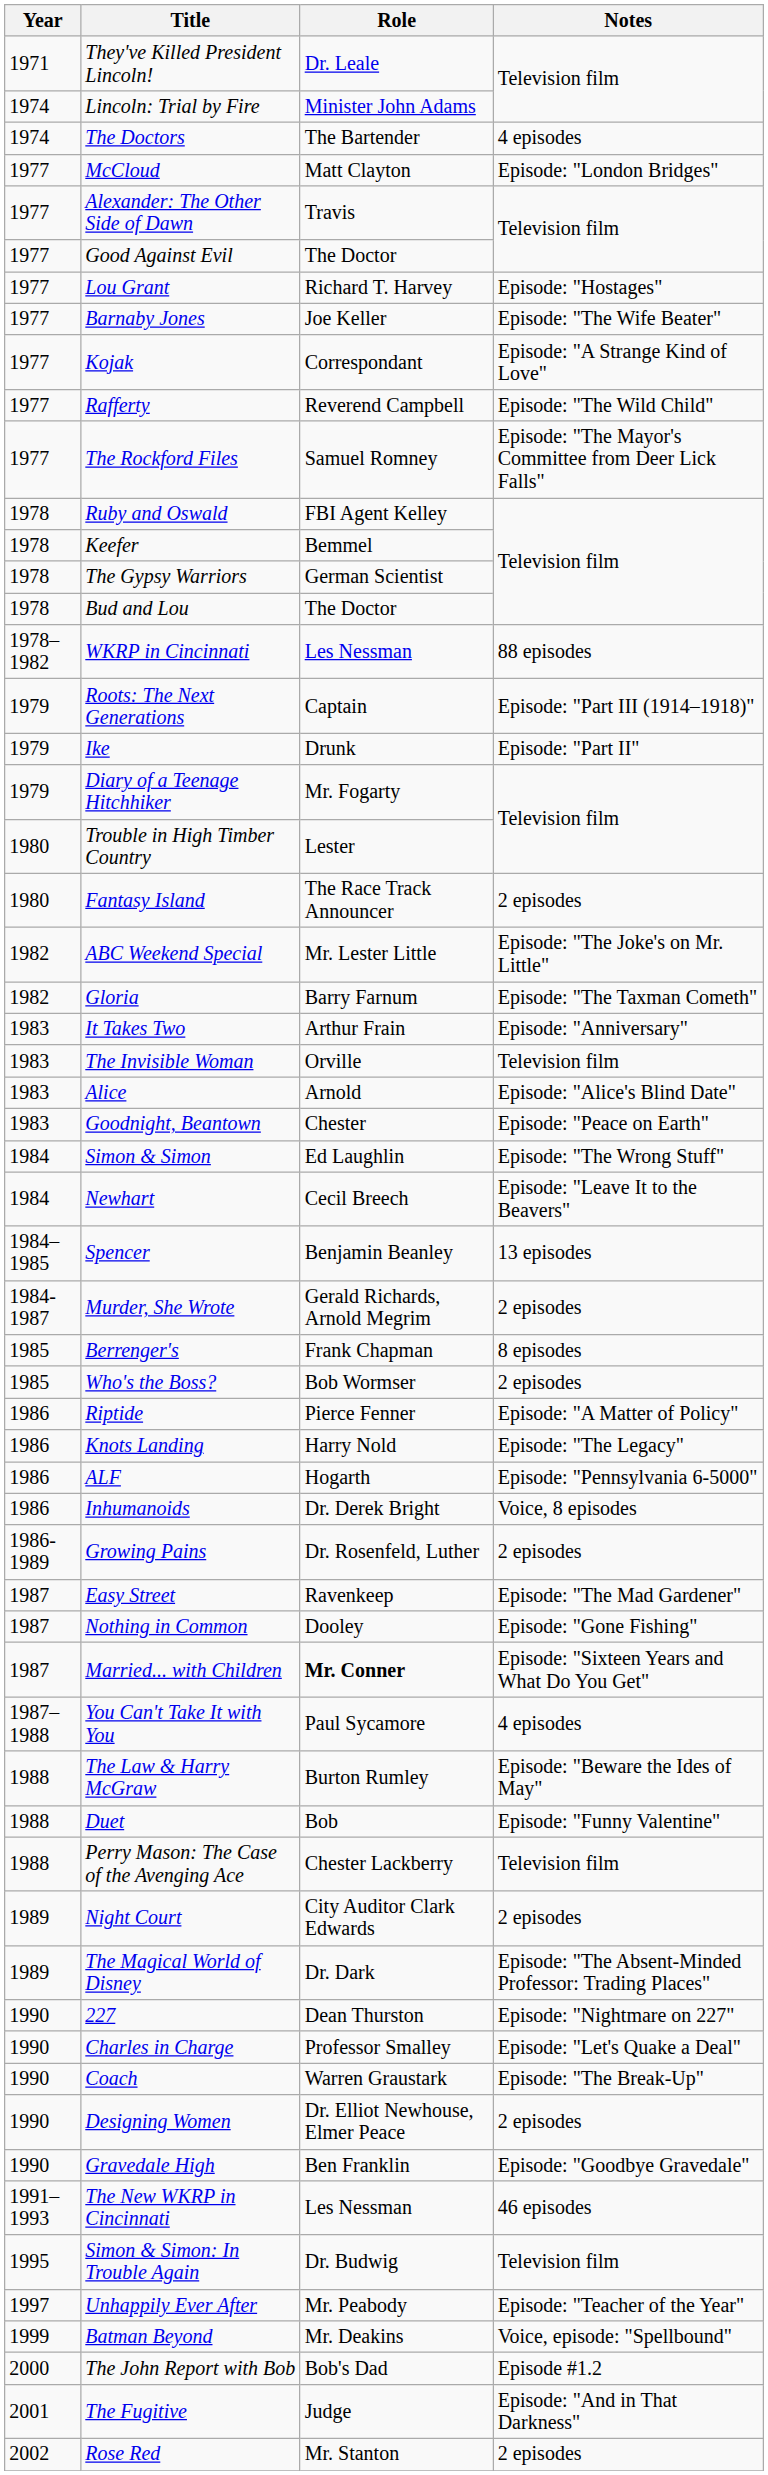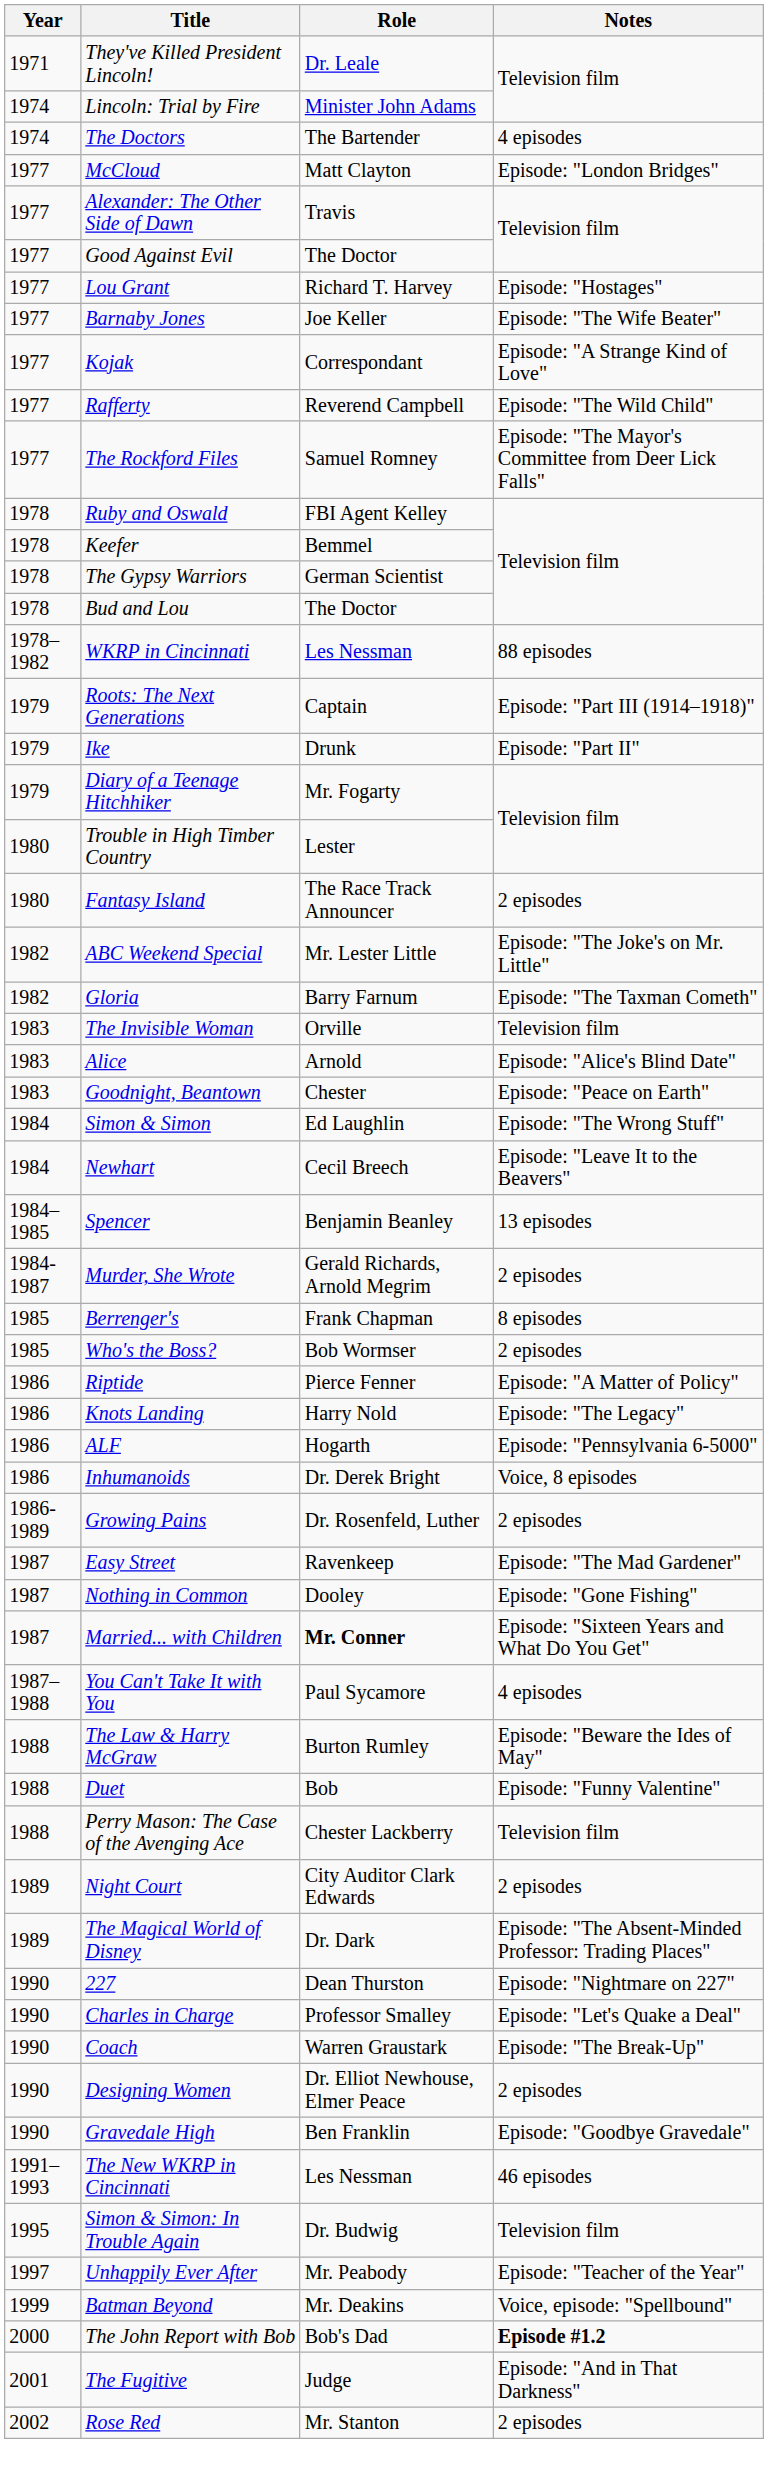- row: 1983 | It Takes Two | Arthur Frain | Episode: "Anniversary"
The John Report with Bob | Notes: normal -> bold
